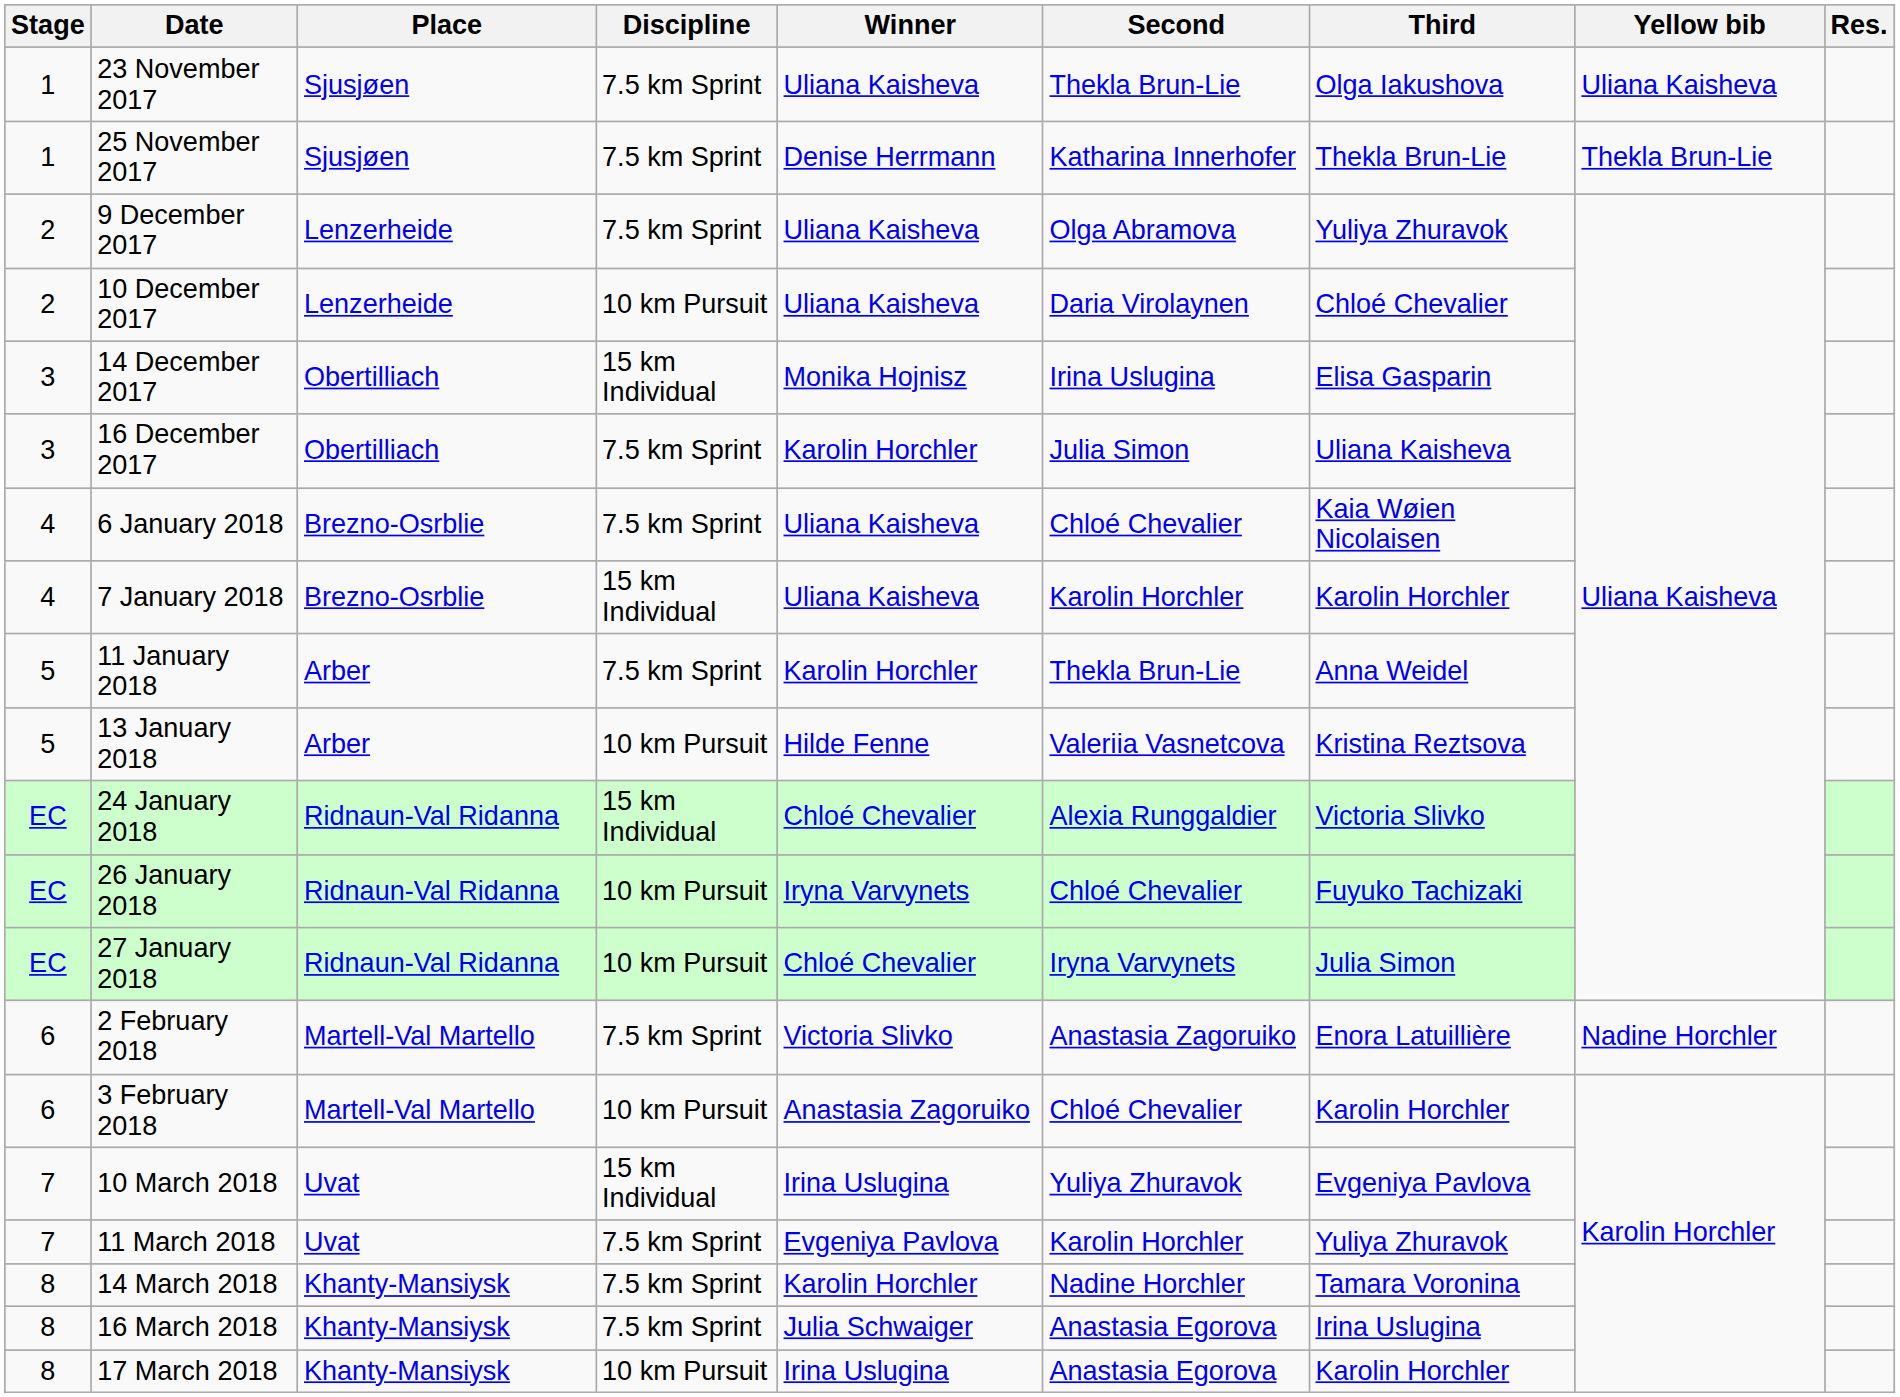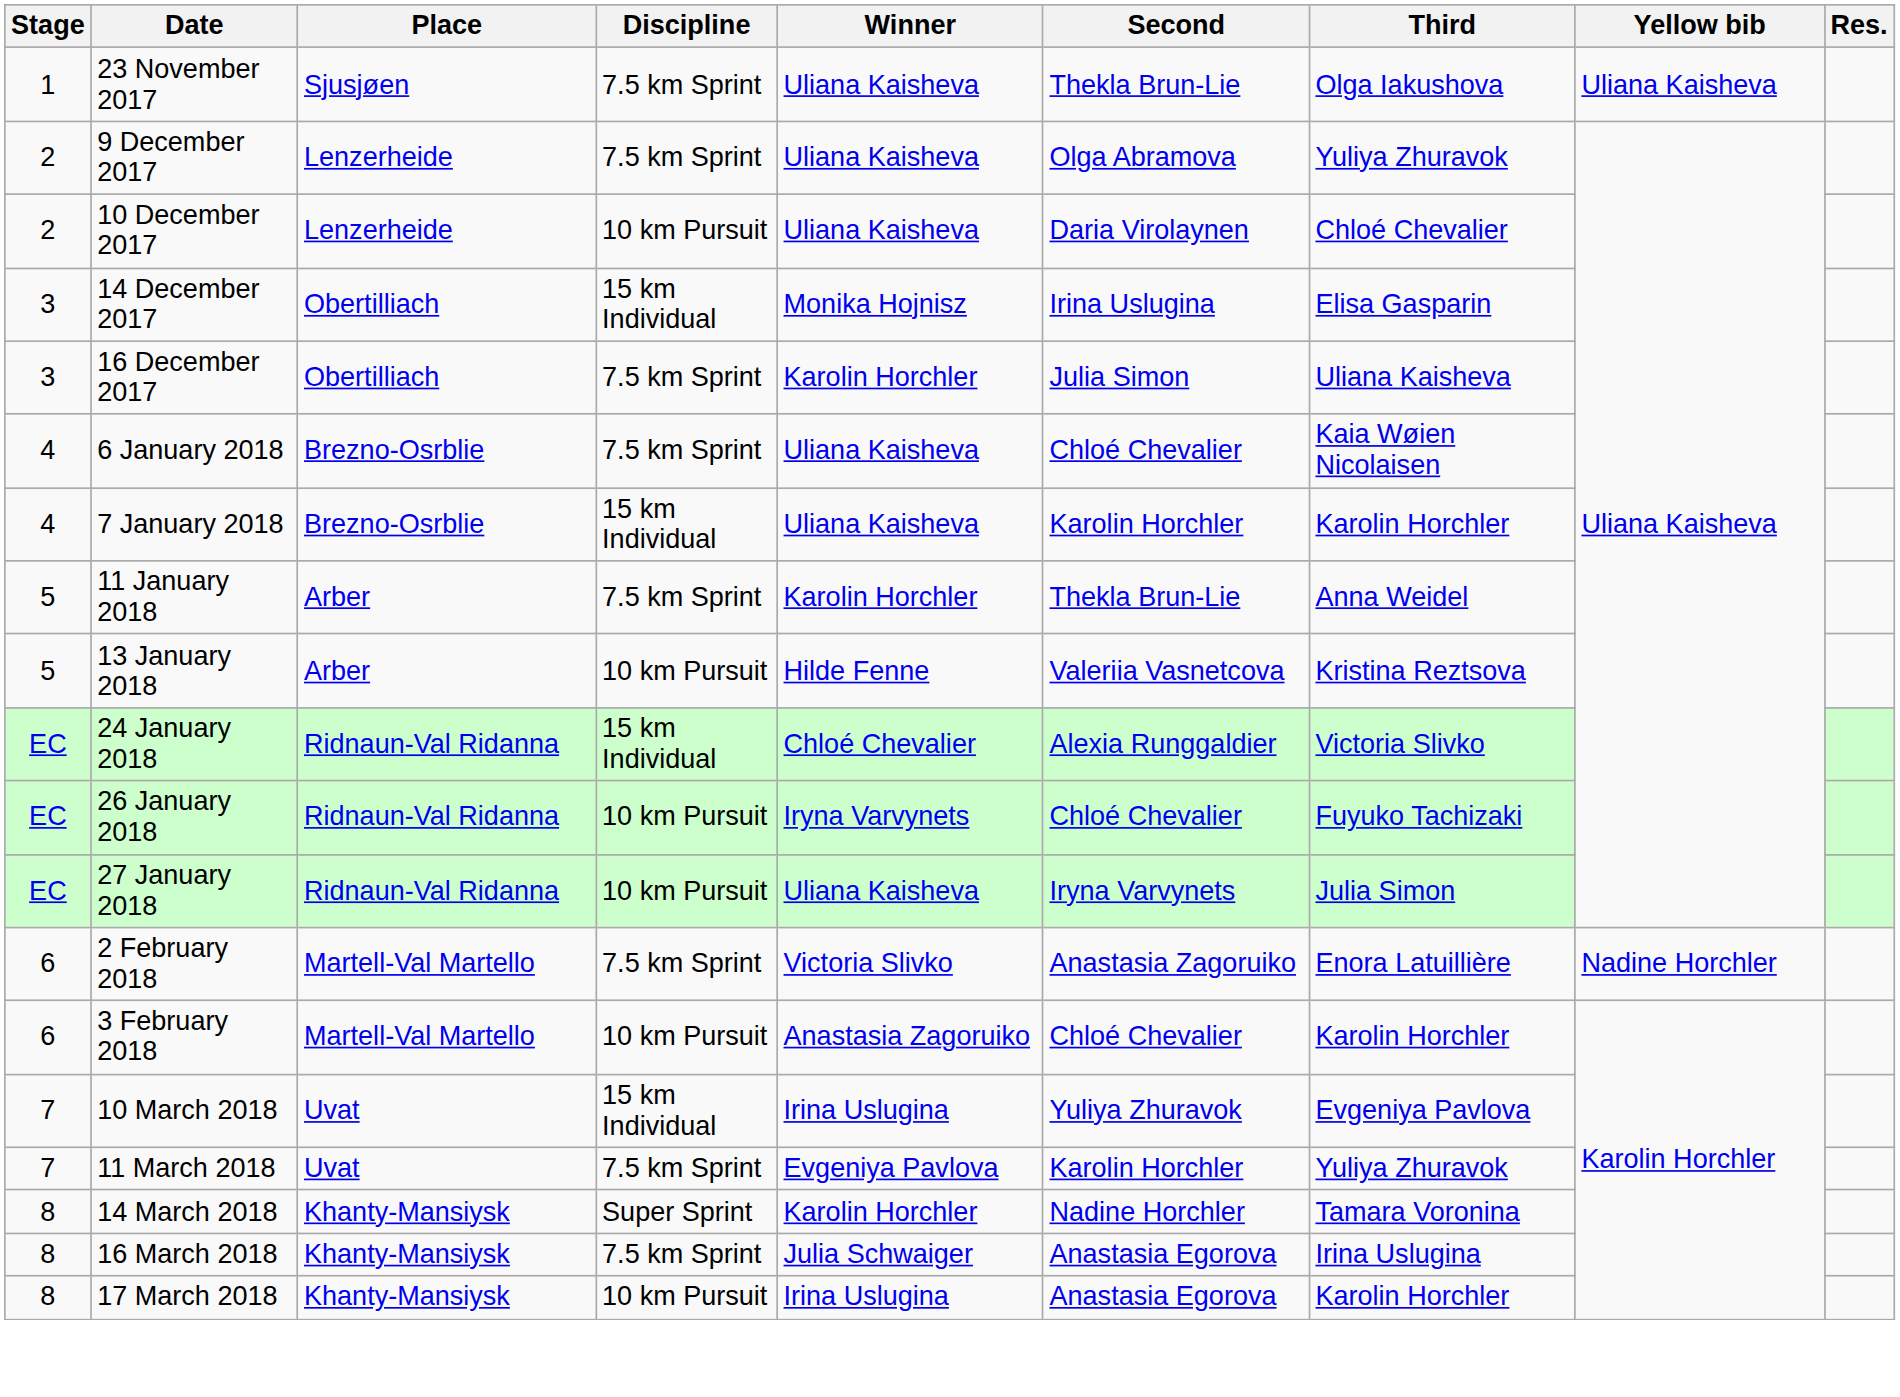- row: 1 | 25 November 2017 | Sjusjøen | 7.5 km Sprint | Denise Herrmann | Katharina Innerhofer | Thekla Brun-Lie | Thekla Brun-Lie
27 January 2018 | Winner: Chloé Chevalier -> Uliana Kaisheva
14 March 2018 | Discipline: 7.5 km Sprint -> Super Sprint
